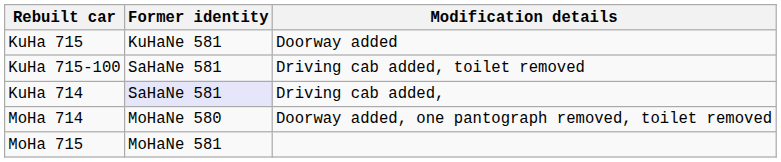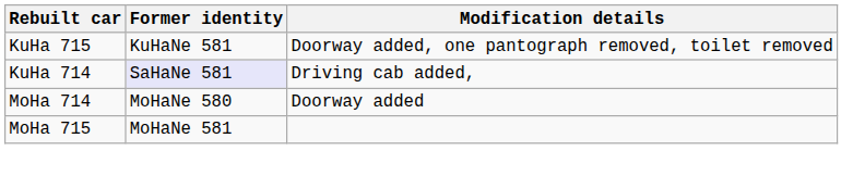KuHa 715 | Modification details: Doorway added -> Doorway added, one pantograph removed, toilet removed
- row: KuHa 715-100 | SaHaNe 581 | Driving cab added, toilet removed
MoHa 714 | Modification details: Doorway added, one pantograph removed, toilet removed -> Doorway added
